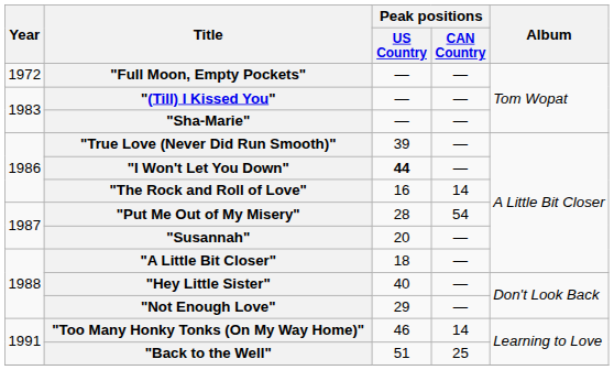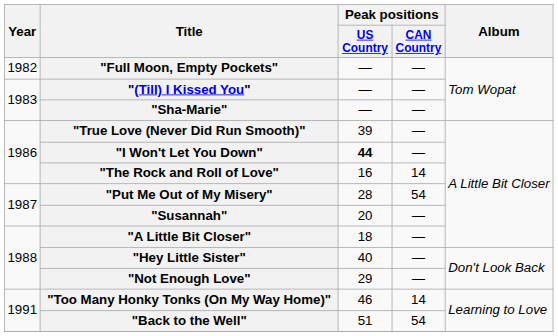"Full Moon, Empty Pockets" | Year: 1972 -> 1982
"Back to the Well" | Peak positions / CAN Country: 25 -> 54
